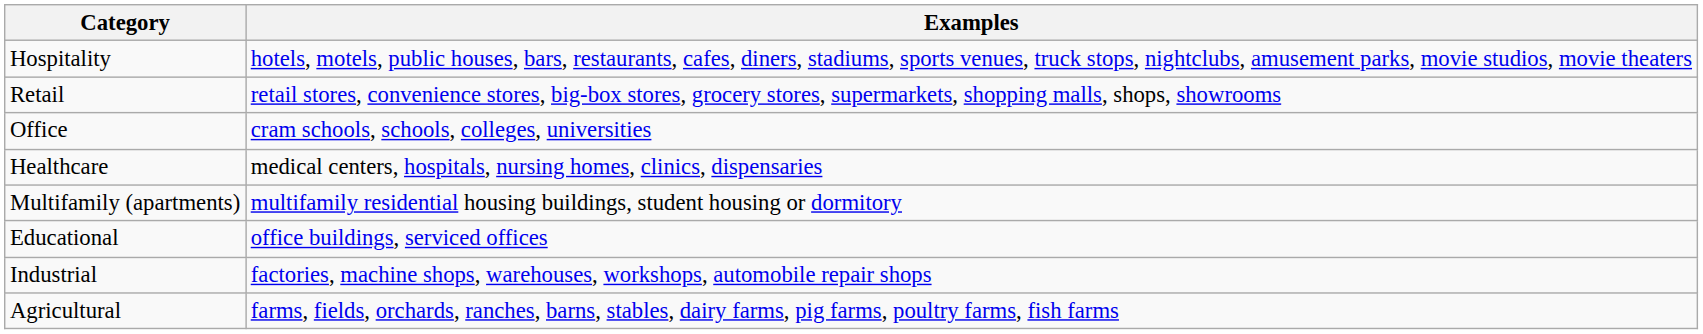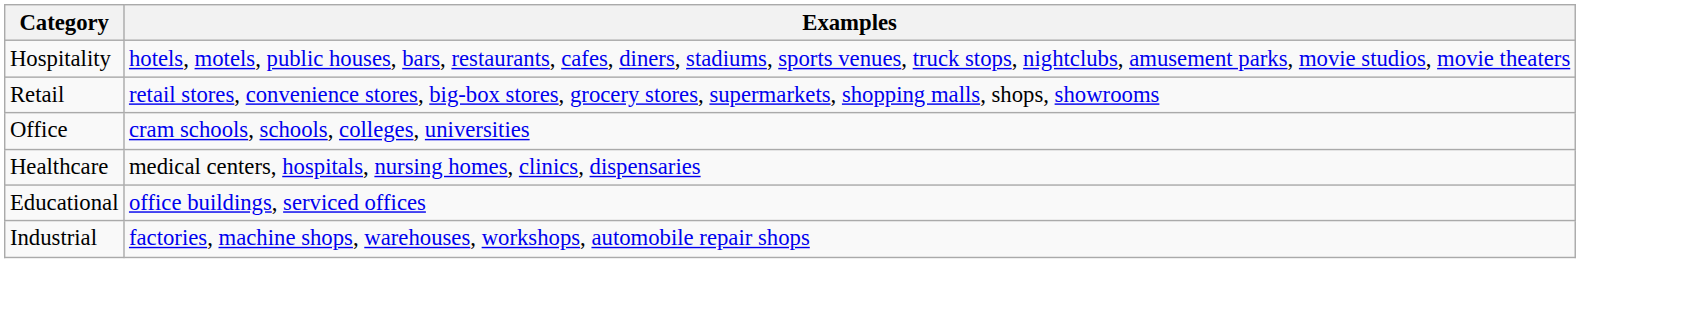- row: Multifamily (apartments) | multifamily residential housing buildings, student housing or dormitory
- row: Agricultural | farms, fields, orchards, ranches, barns, stables, dairy farms, pig farms, poultry farms, fish farms
